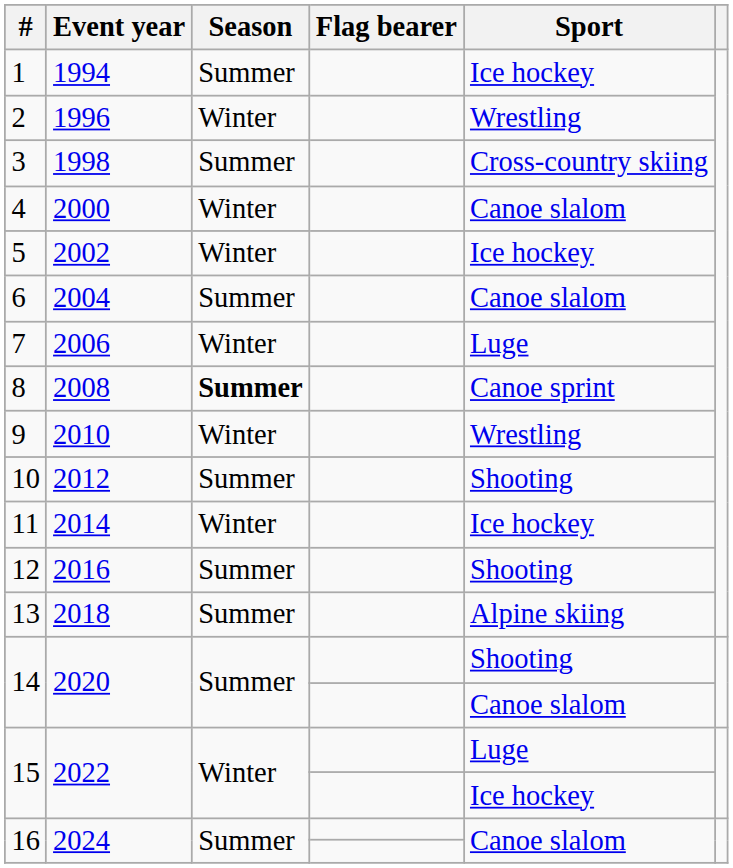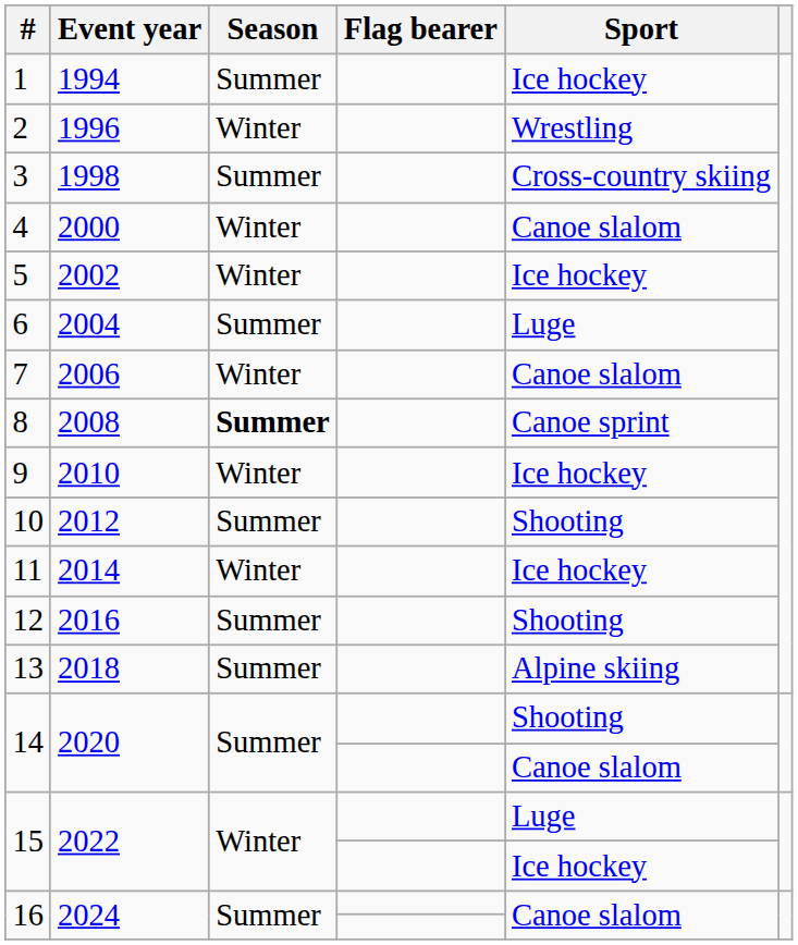6 | Sport: Canoe slalom -> Luge
7 | Sport: Luge -> Canoe slalom
9 | Sport: Wrestling -> Ice hockey
